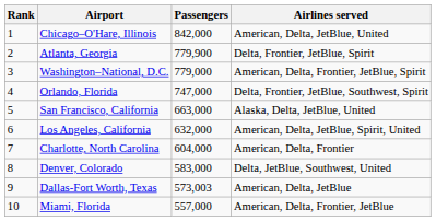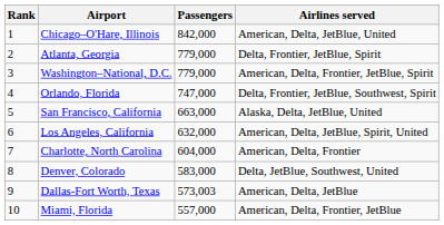Atlanta, Georgia | Passengers: 779,900 -> 779,000
